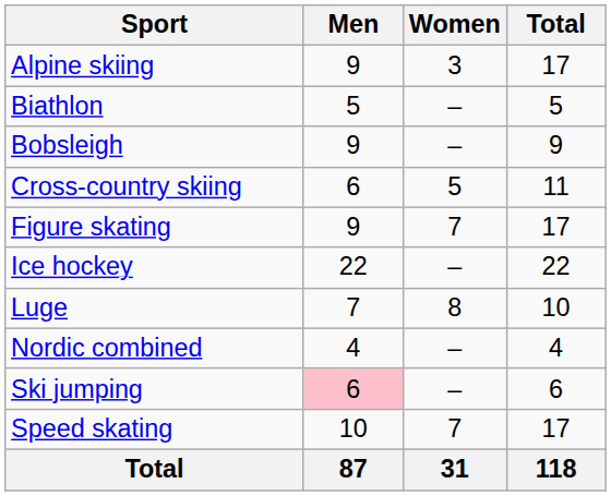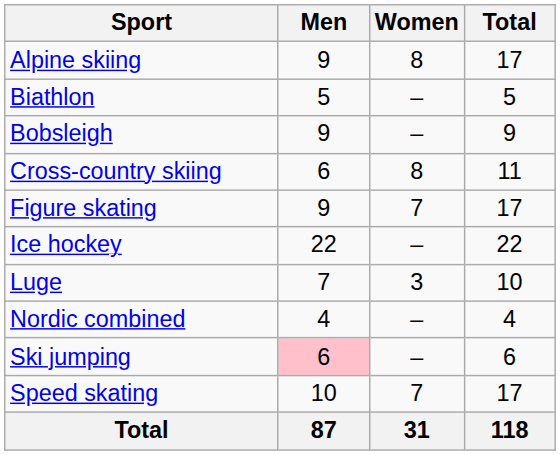Alpine skiing | Women: 3 -> 8
Cross-country skiing | Women: 5 -> 8
Luge | Women: 8 -> 3
